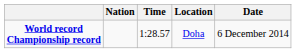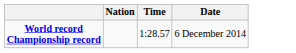- column: Location | Doha
